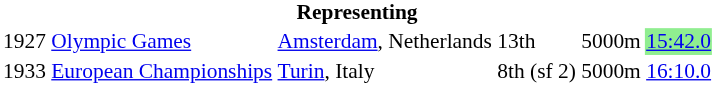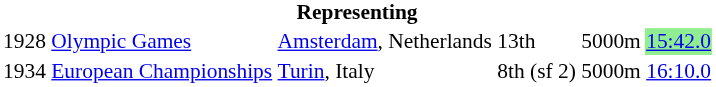Olympic Games | column 1: 1927 -> 1928
European Championships | column 1: 1933 -> 1934
